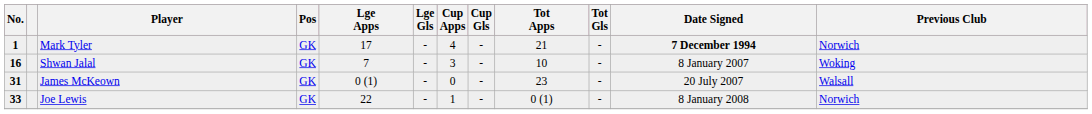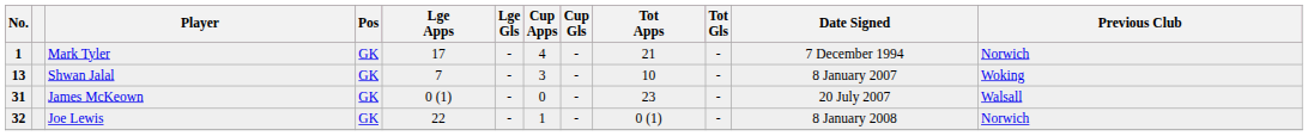Mark Tyler | Date Signed: bold -> normal
Shwan Jalal | No.: 16 -> 13
Joe Lewis | No.: 33 -> 32
